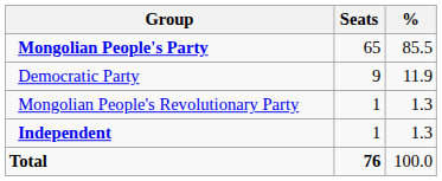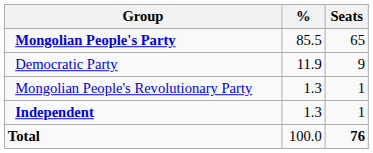columns swapped: Seats <-> %
